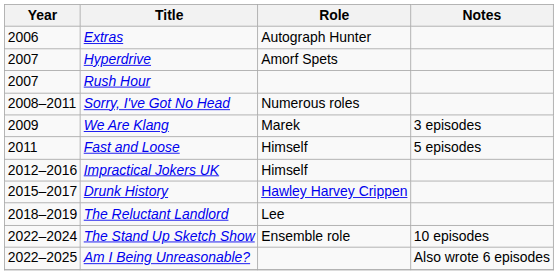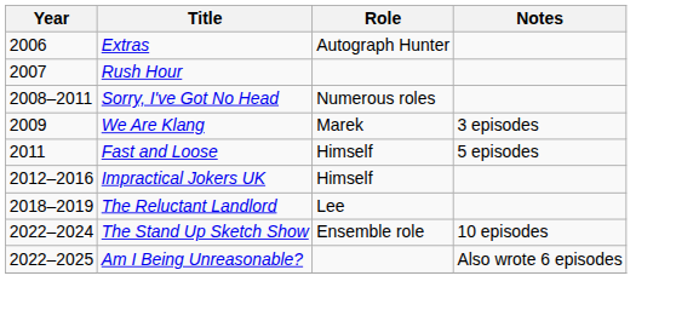- row: 2007 | Hyperdrive | Amorf Spets
- row: 2015–2017 | Drunk History | Hawley Harvey Crippen
